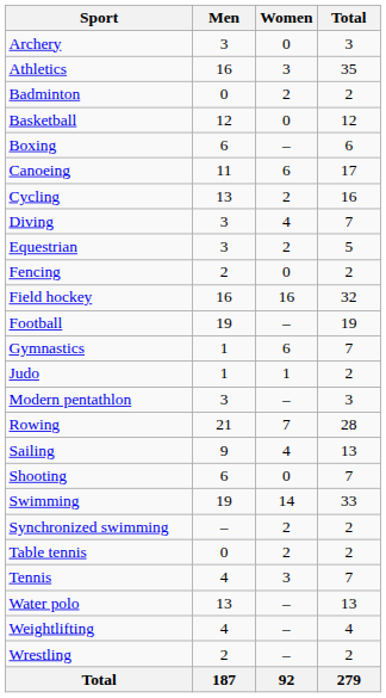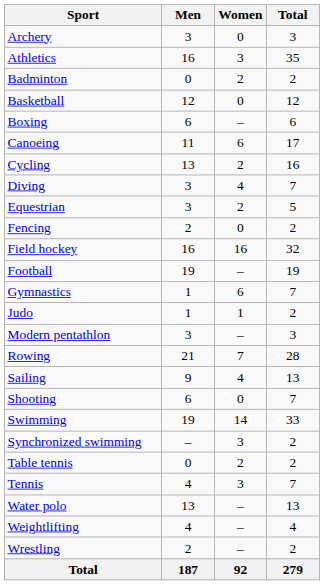Synchronized swimming | Women: 2 -> 3
